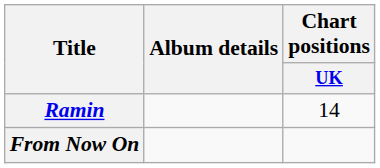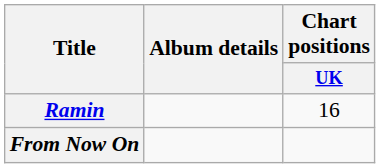Ramin | Chart positions / UK: 14 -> 16
